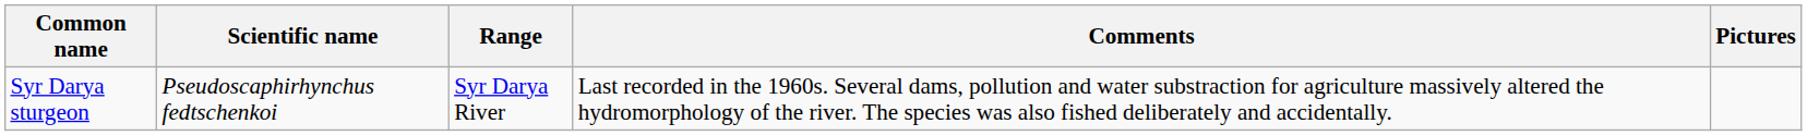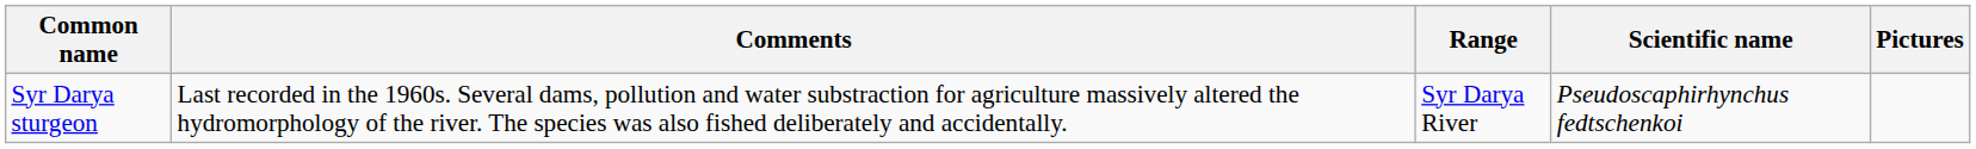columns swapped: Scientific name <-> Comments
